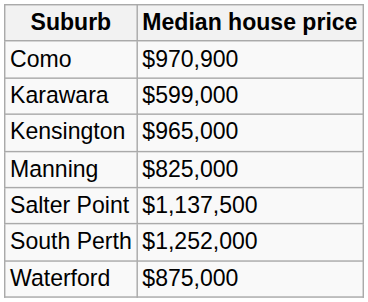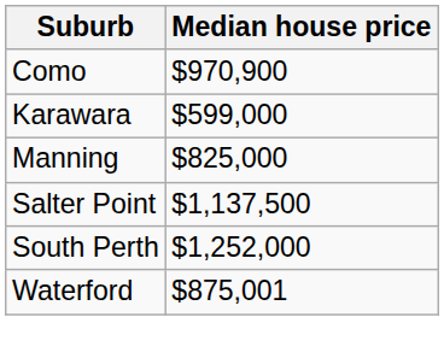- row: Kensington | $965,000
Waterford | Median house price: $875,000 -> $875,001
